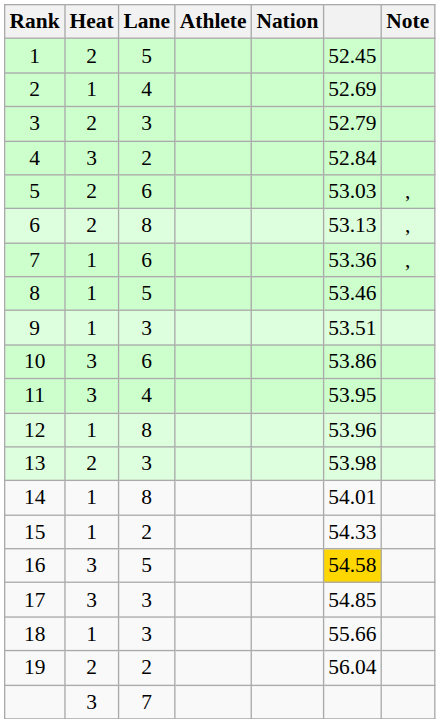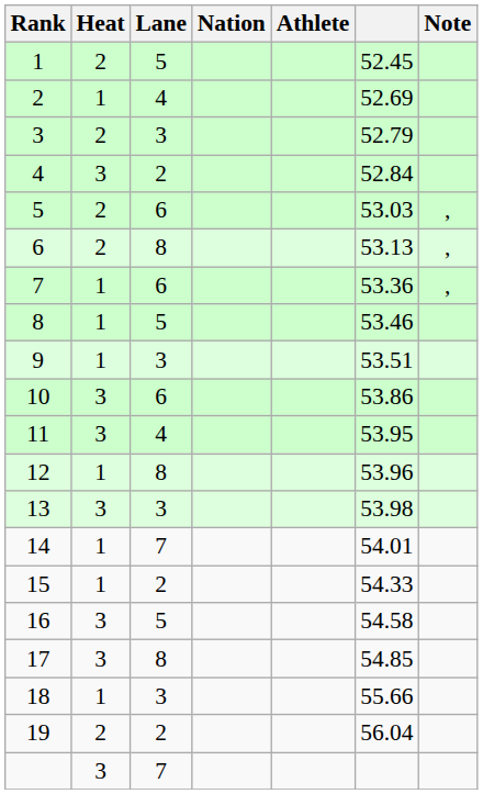columns swapped: Athlete <-> Nation
13 | Heat: 2 -> 3
14 | Lane: 8 -> 7
16 | column 6: gold background -> no background
17 | Lane: 3 -> 8
